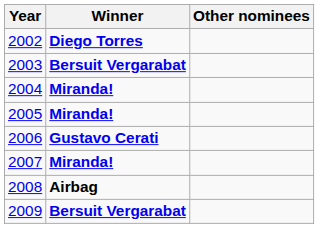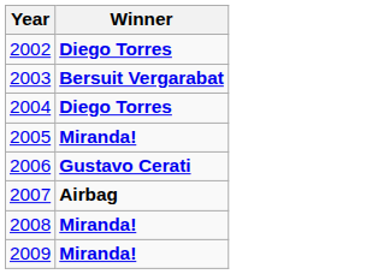- column: Other nominees
2004 | Winner: Miranda! -> Diego Torres
2007 | Winner: Miranda! -> Airbag
2008 | Winner: Airbag -> Miranda!
2009 | Winner: Bersuit Vergarabat -> Miranda!
